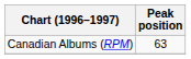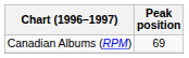Canadian Albums (RPM) | Peak position: 63 -> 69
